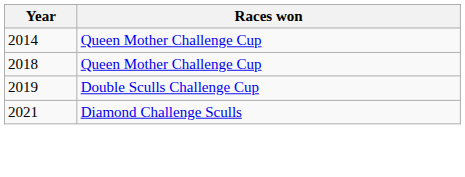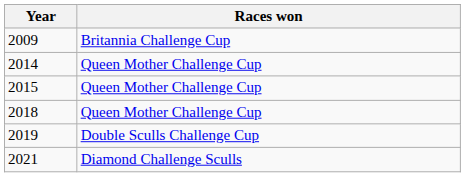+ row: 2009 | Britannia Challenge Cup
+ row: 2015 | Queen Mother Challenge Cup
